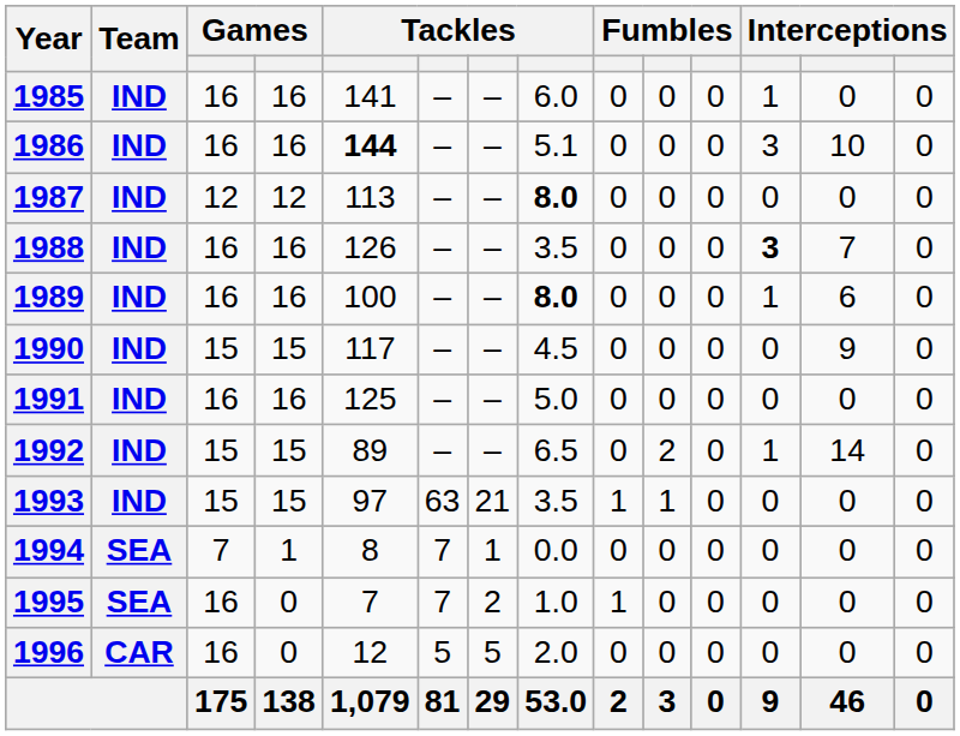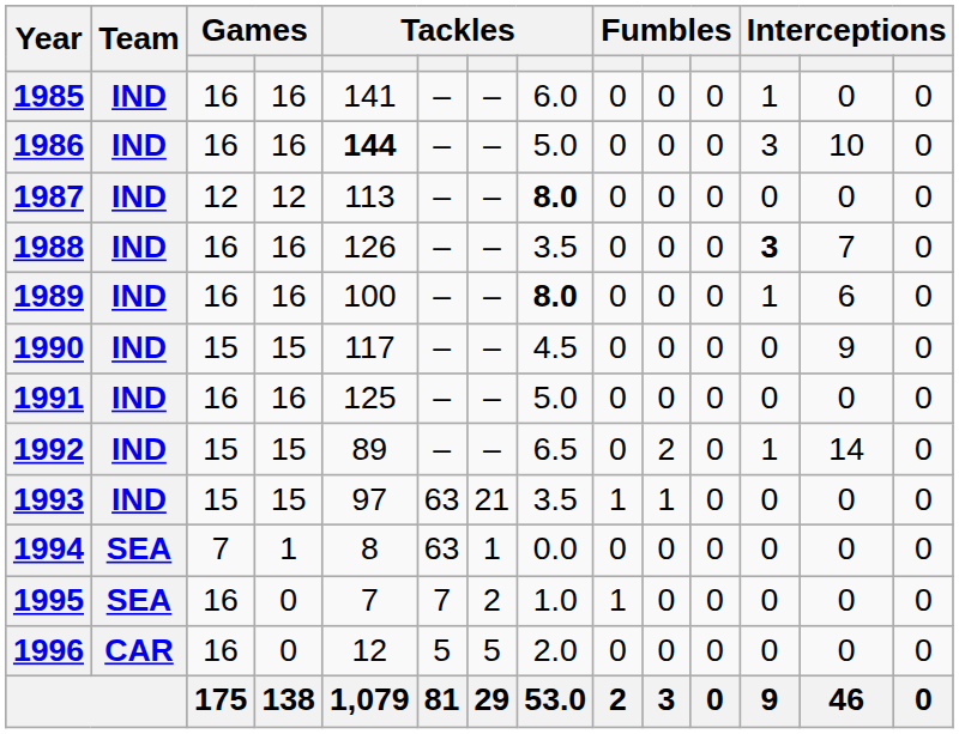1986 | column 8: 5.1 -> 5.0
1994 | column 6: 7 -> 63
